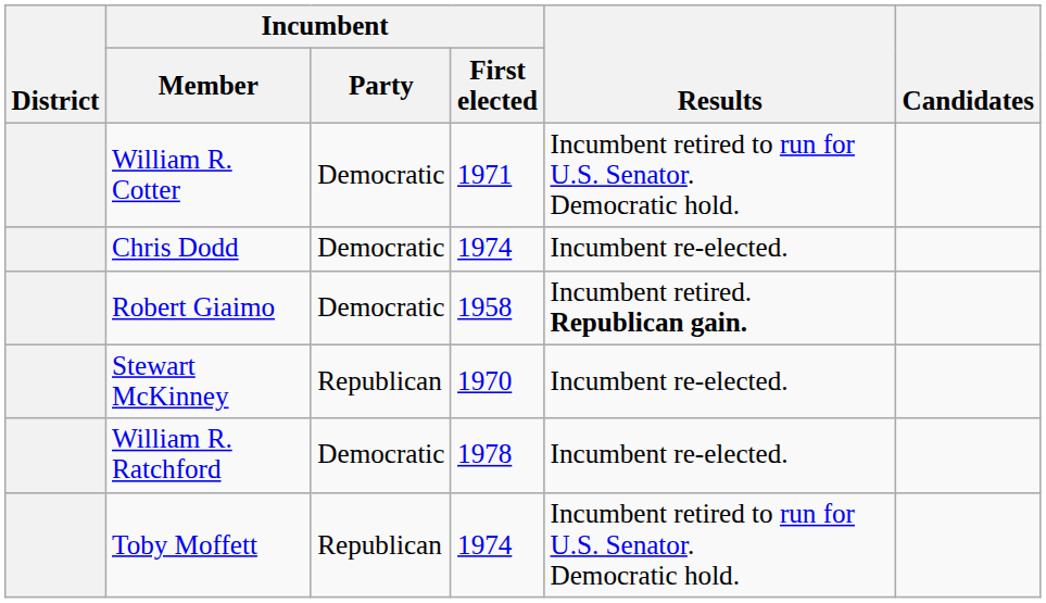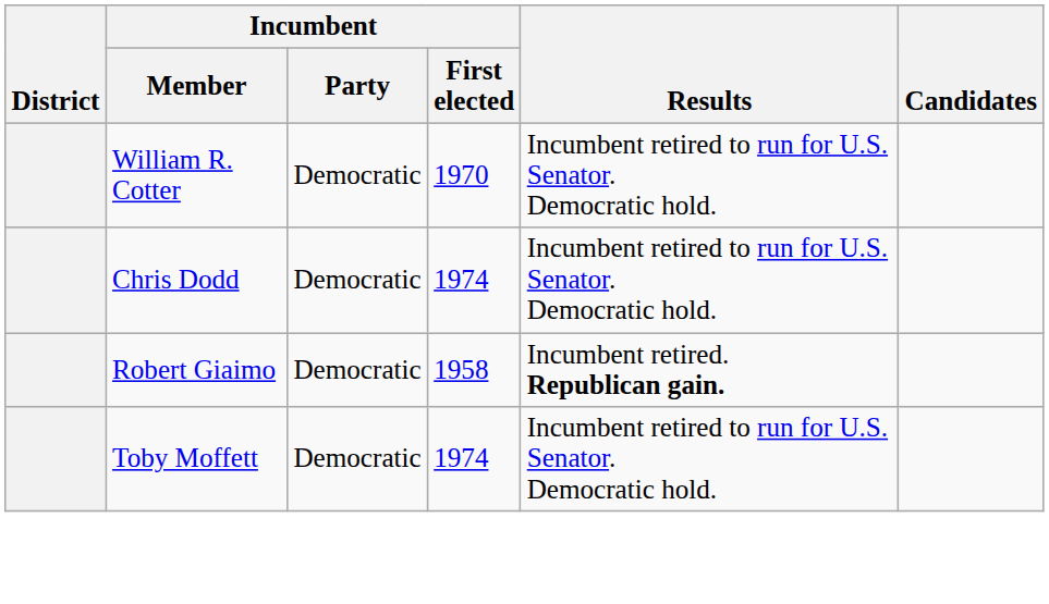William R. Cotter | Incumbent / First elected: 1971 -> 1970
Chris Dodd | Results: Incumbent re-elected. -> Incumbent retired to run for U.S. Senator. Democratic hold.
- row: Stewart McKinney | Republican | 1970 | Incumbent re-elected.
- row: William R. Ratchford | Democratic | 1978 | Incumbent re-elected.
Toby Moffett | Incumbent / Party: Republican -> Democratic
